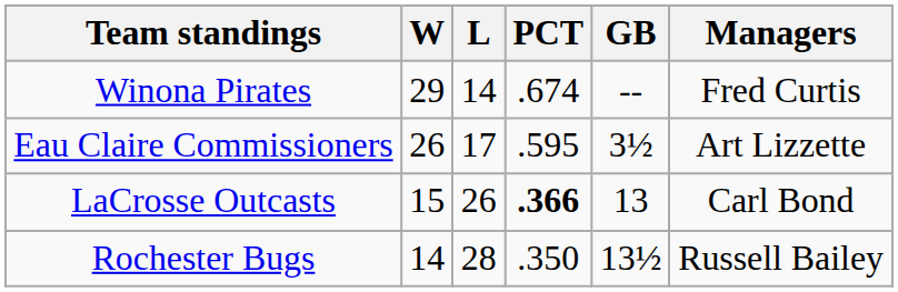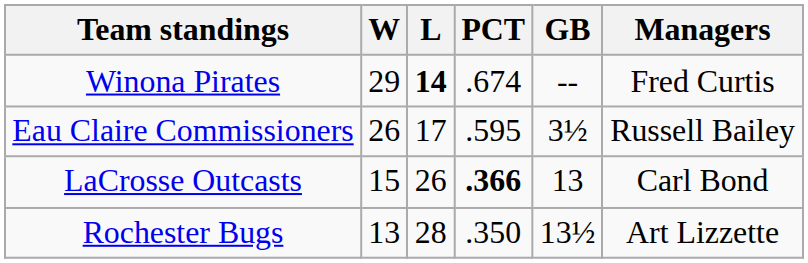Winona Pirates | L: normal -> bold
Eau Claire Commissioners | Managers: Art Lizzette -> Russell Bailey
Rochester Bugs | W: 14 -> 13
Rochester Bugs | Managers: Russell Bailey -> Art Lizzette
